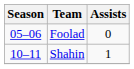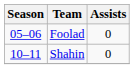Shahin | Assists: 1 -> 0
